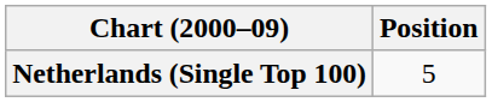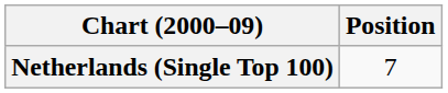Netherlands (Single Top 100) | Position: 5 -> 7
